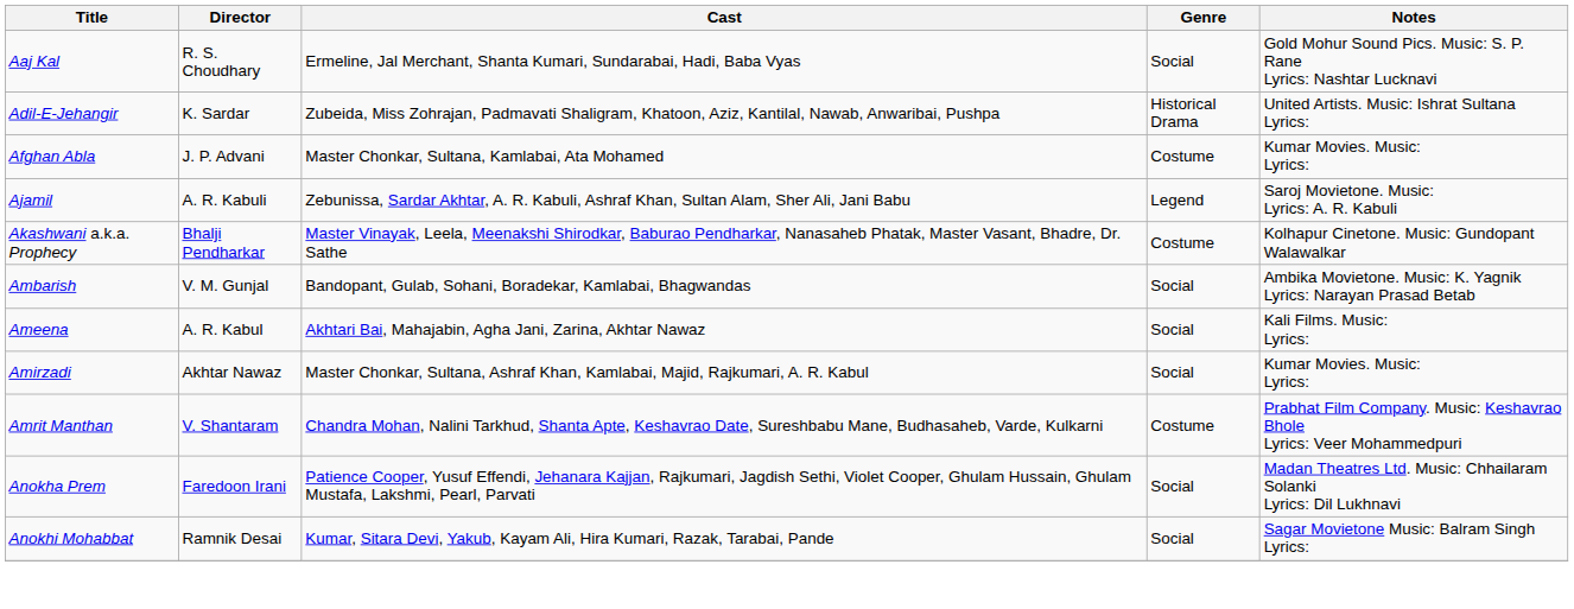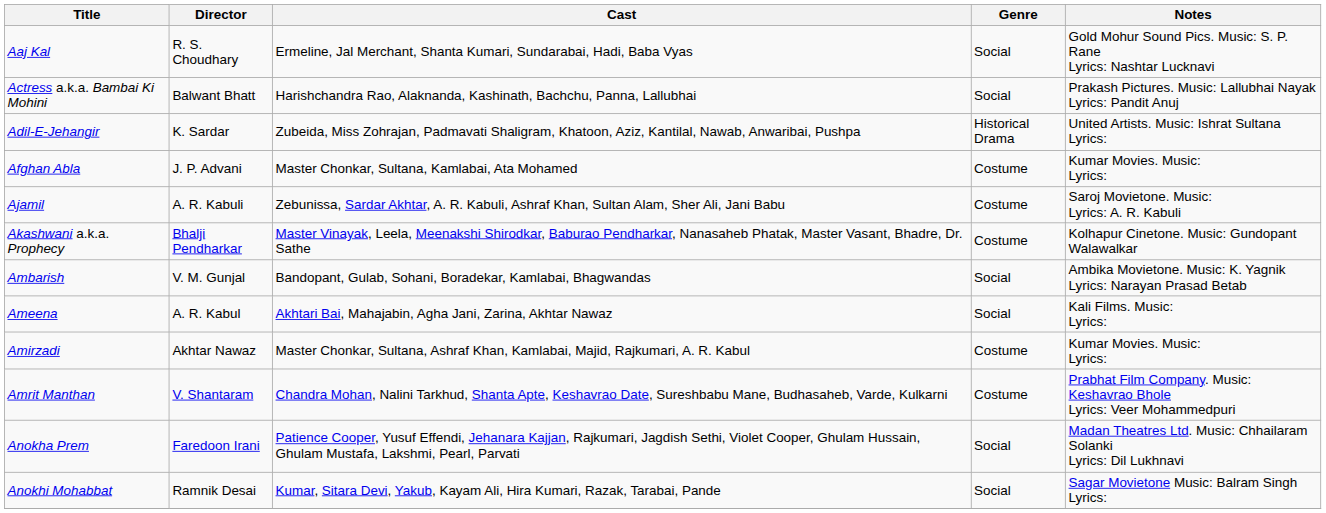+ row: Actress a.k.a. Bambai Ki Mohini | Balwant Bhatt | Harishchandra Rao, Alaknanda, Kashinath, Bachchu, Panna, Lallubhai | Social | Prakash Pictures. Music: Lallubhai Nayak Lyrics: Pandit Anuj
Ajamil | Genre: Legend -> Costume
Amirzadi | Genre: Social -> Costume
